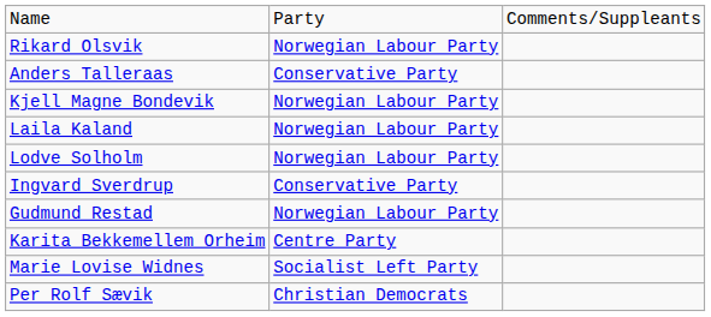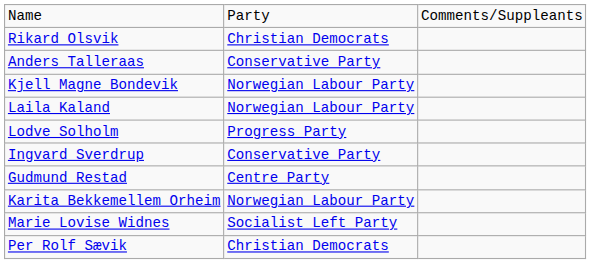Rikard Olsvik | column 2: Norwegian Labour Party -> Christian Democrats
Lodve Solholm | column 2: Norwegian Labour Party -> Progress Party
Gudmund Restad | column 2: Norwegian Labour Party -> Centre Party
Karita Bekkemellem Orheim | column 2: Centre Party -> Norwegian Labour Party
